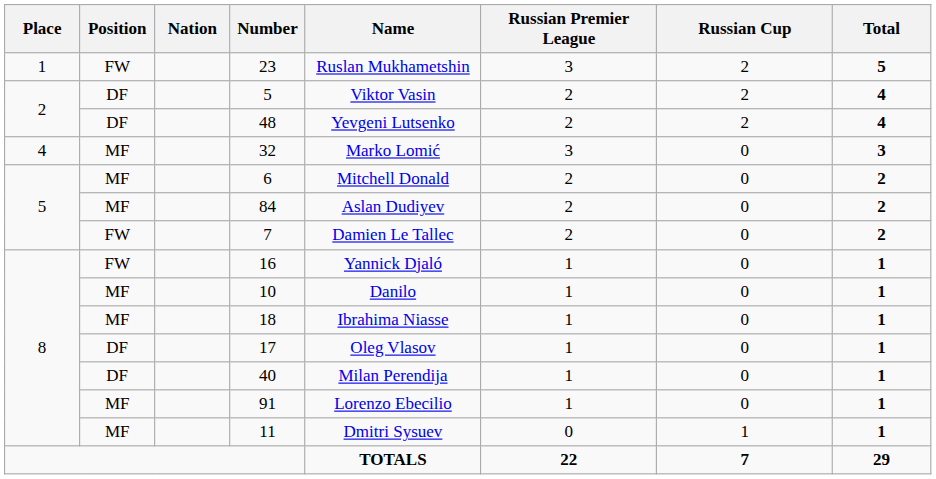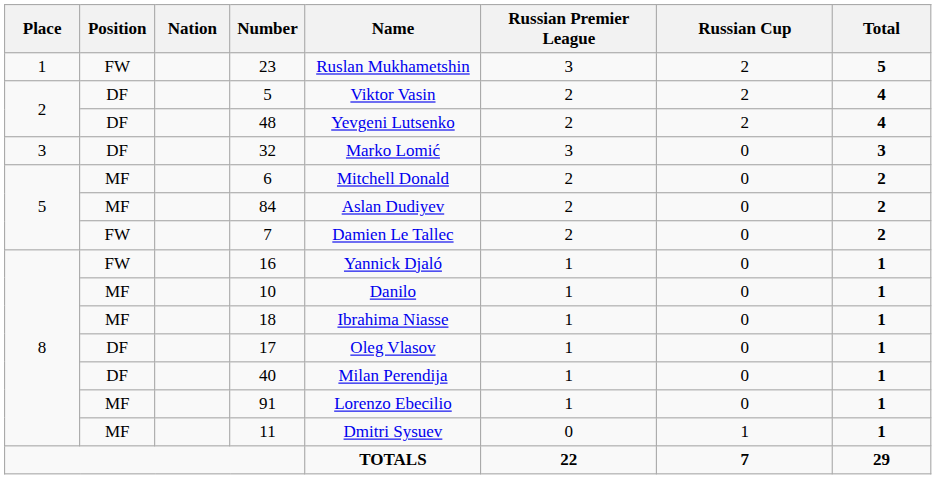32 | Place: 4 -> 3
32 | Position: MF -> DF
